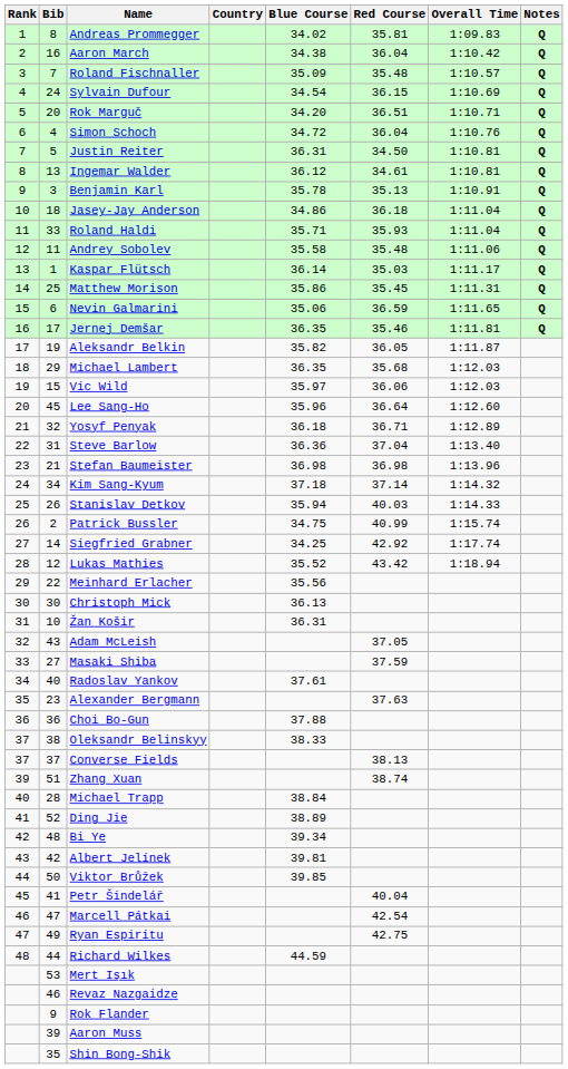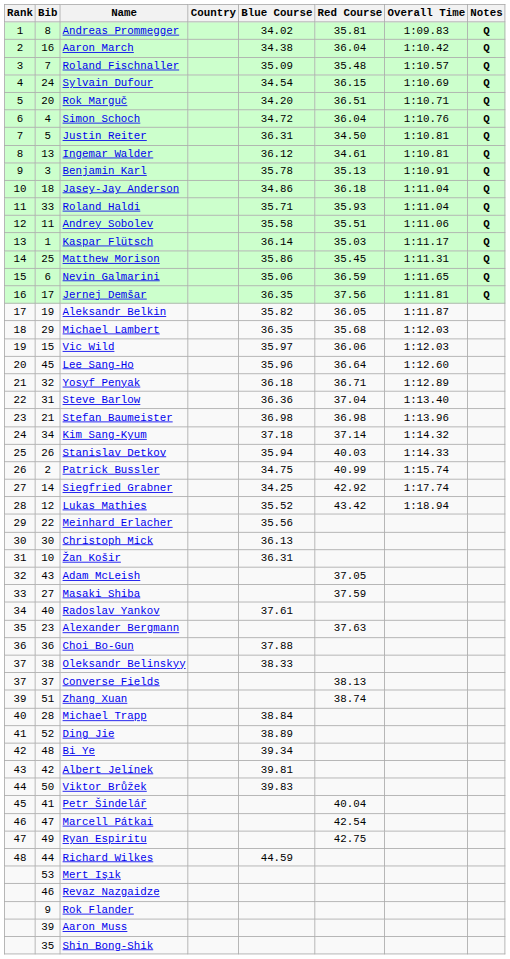Andrey Sobolev | Red Course: 35.48 -> 35.51
Jernej Demšar | Red Course: 35.46 -> 37.56
Viktor Brůžek | Blue Course: 39.85 -> 39.83
